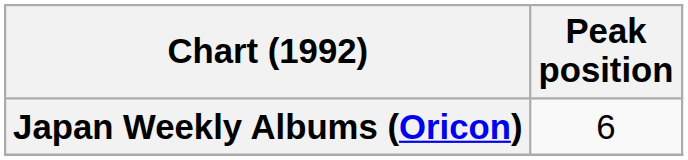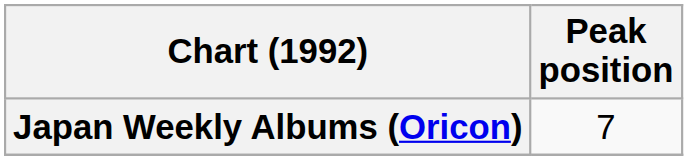Japan Weekly Albums (Oricon) | Peak position: 6 -> 7
